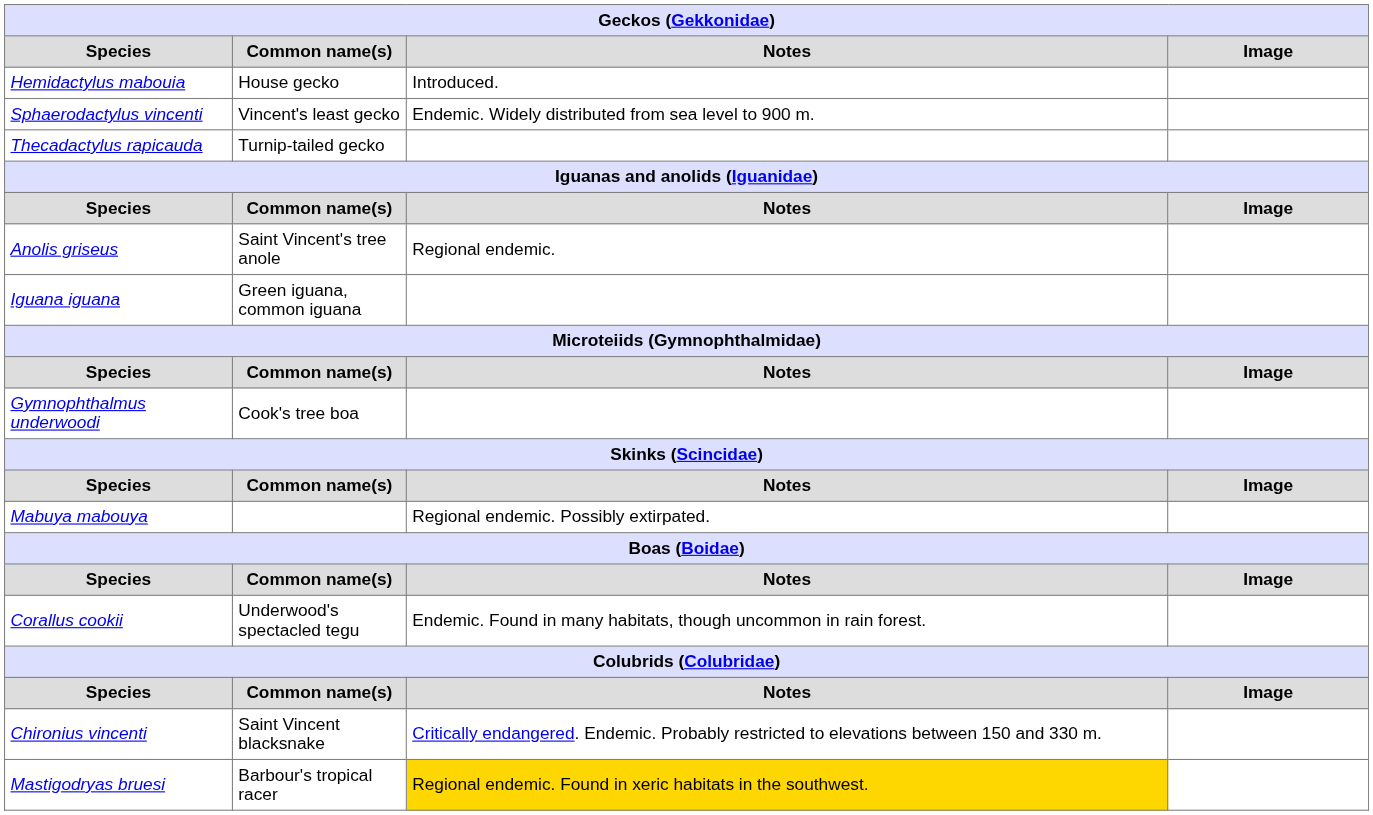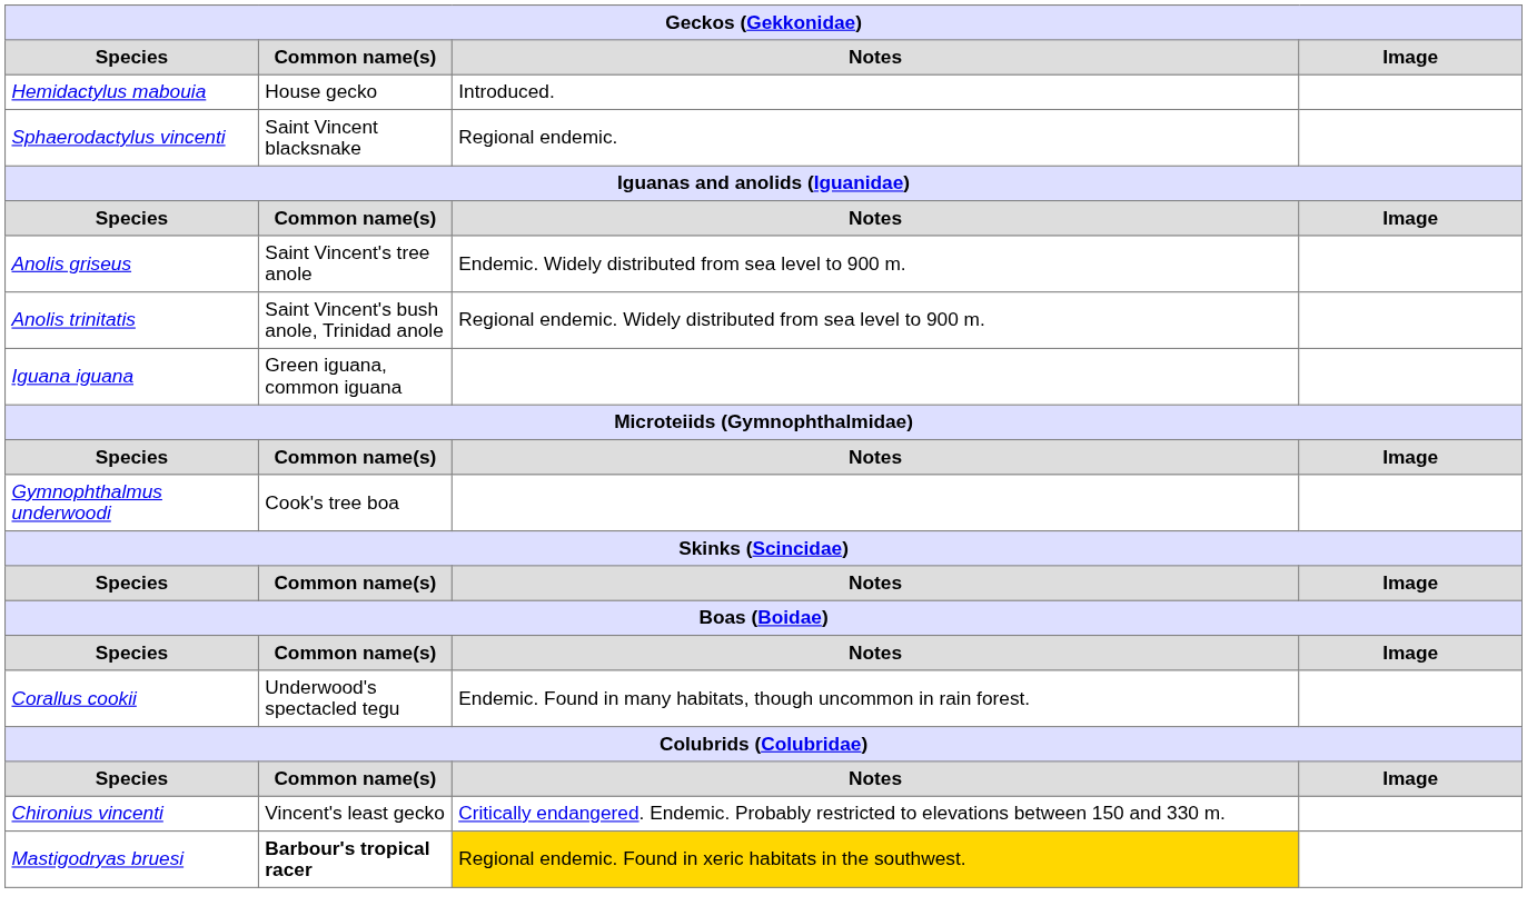Sphaerodactylus vincenti | Common name(s): Vincent's least gecko -> Saint Vincent blacksnake
Sphaerodactylus vincenti | Notes: Endemic. Widely distributed from sea level to 900 m. -> Regional endemic.
- row: Thecadactylus rapicauda | Turnip-tailed gecko
Anolis griseus | Notes: Regional endemic. -> Endemic. Widely distributed from sea level to 900 m.
+ row: Anolis trinitatis | Saint Vincent's bush anole, Trinidad anole | Regional endemic. Widely distributed from sea level to 900 m.
- row: Mabuya mabouya | Regional endemic. Possibly extirpated.
Chironius vincenti | Common name(s): Saint Vincent blacksnake -> Vincent's least gecko
Mastigodryas bruesi | Common name(s): normal -> bold
